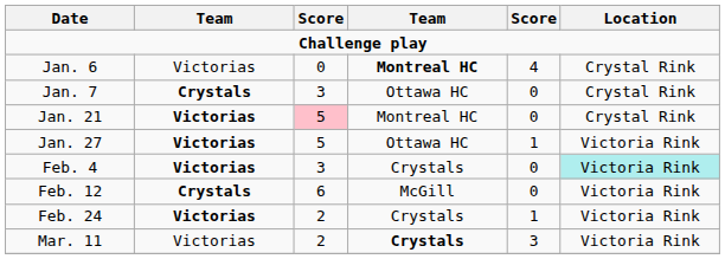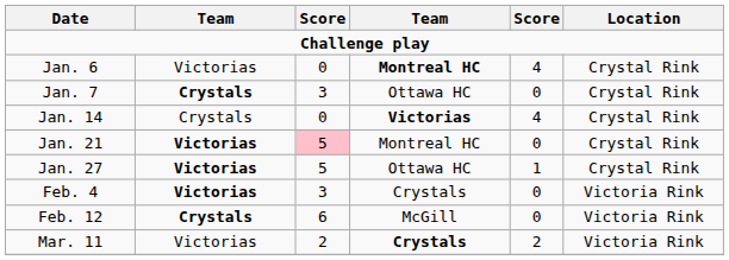+ row: Jan. 14 | Crystals | 0 | Victorias | 4 | Crystal Rink
Jan. 27 | Location: Victoria Rink -> Crystal Rink
Feb. 4 | Location: paleturquoise background -> no background
- row: Feb. 24 | Victorias | 2 | Crystals | 1 | Victoria Rink
Mar. 11 | column 5: 3 -> 2
